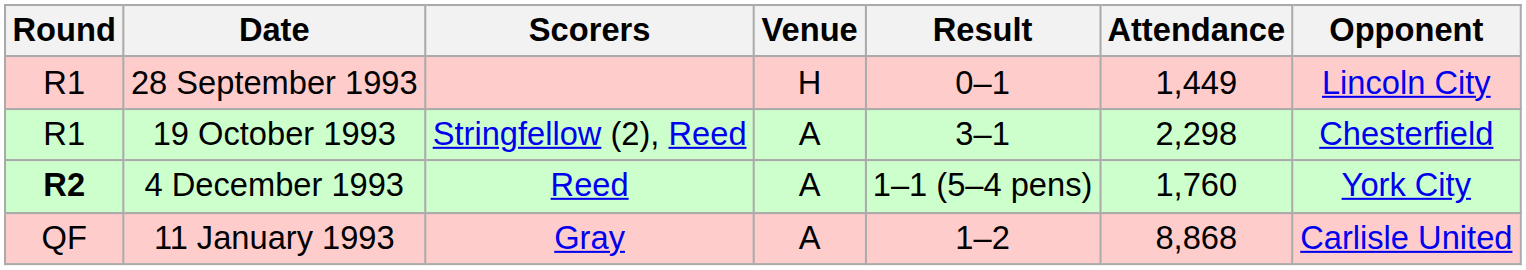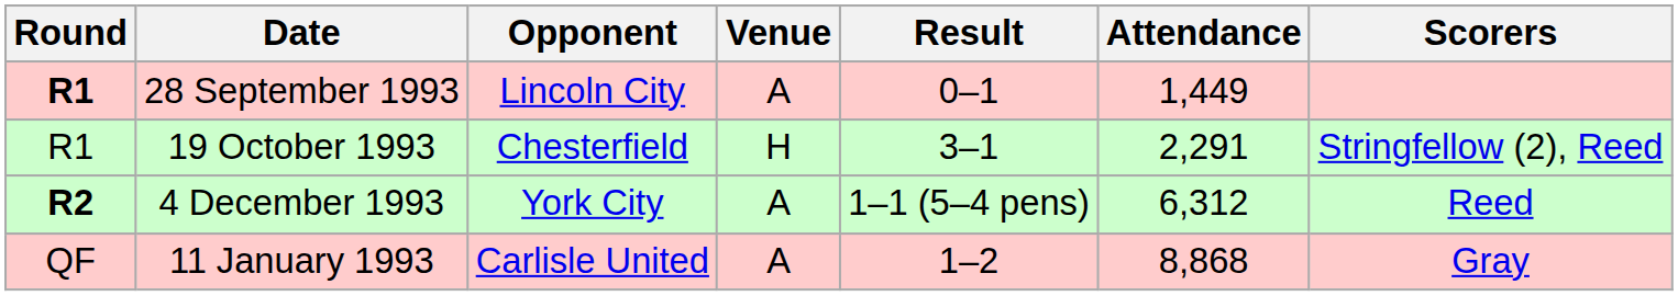columns swapped: Opponent <-> Scorers
28 September 1993 | Round: normal -> bold
28 September 1993 | Venue: H -> A
19 October 1993 | Venue: A -> H
19 October 1993 | Attendance: 2,298 -> 2,291
4 December 1993 | Attendance: 1,760 -> 6,312
